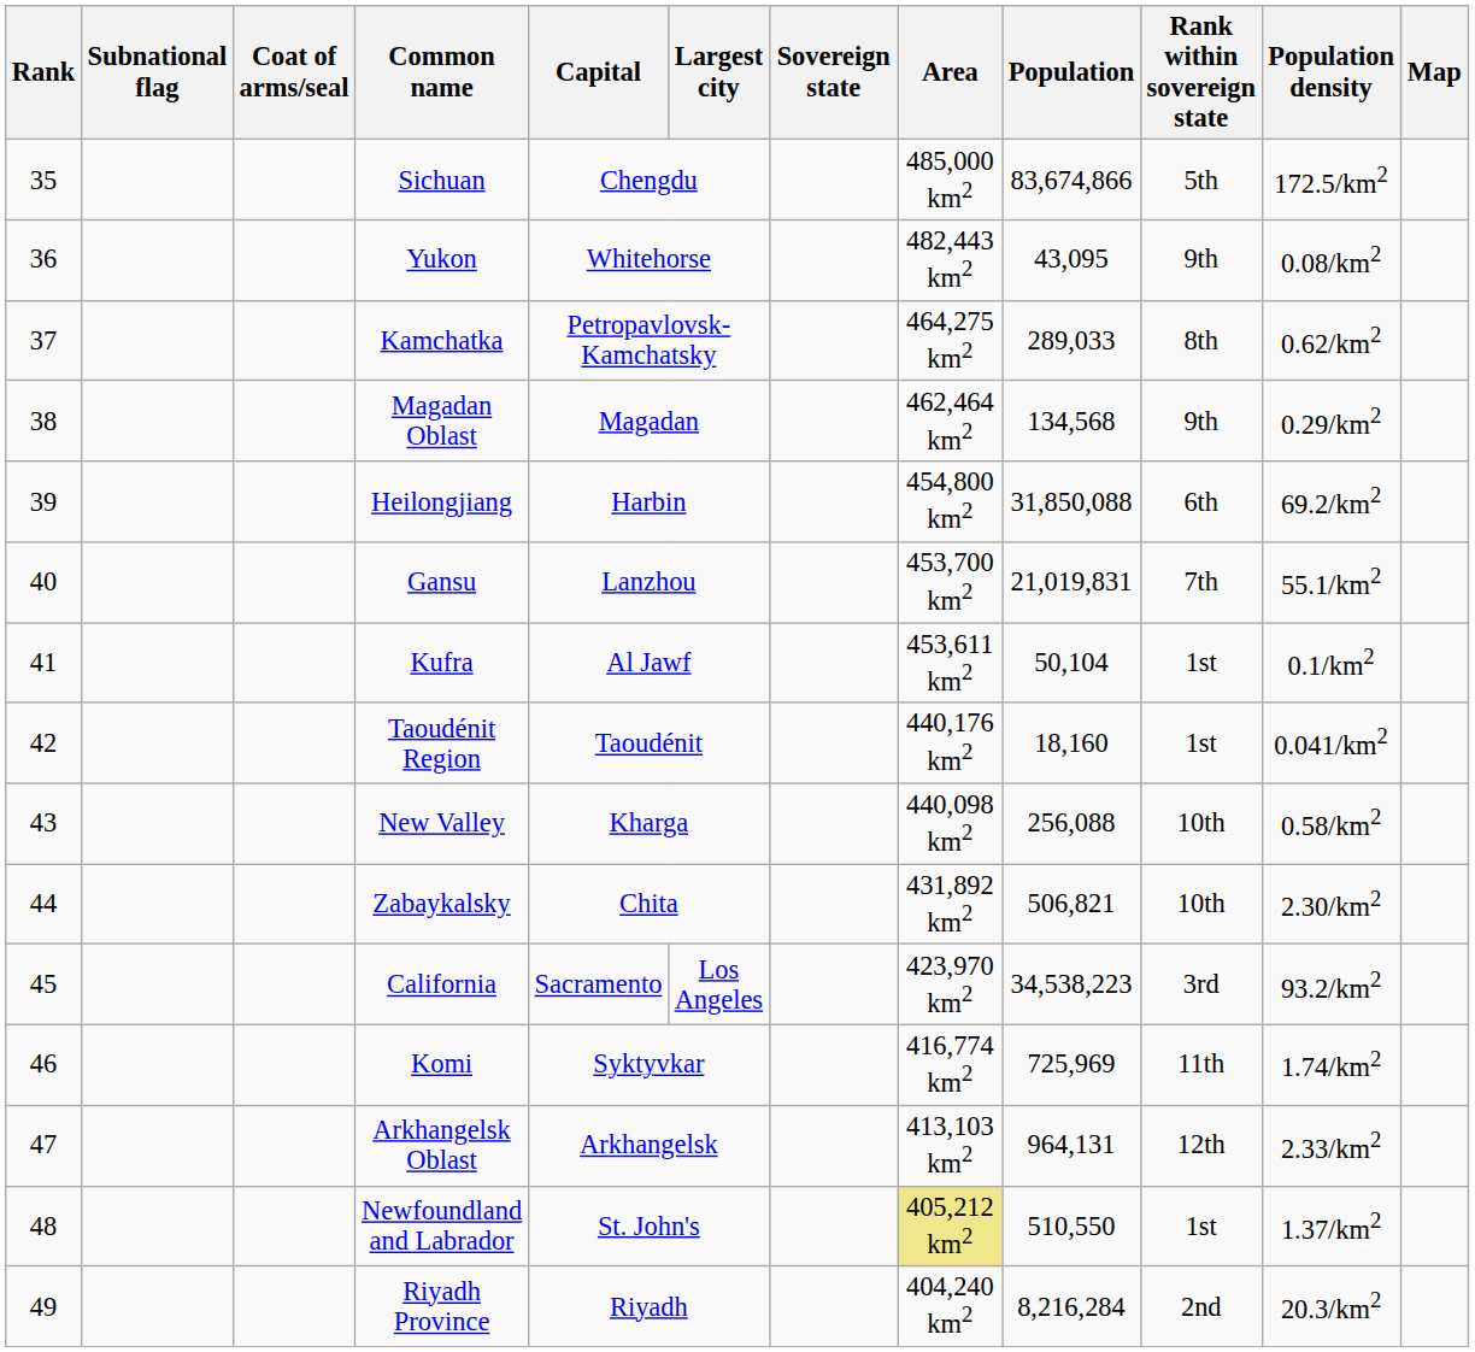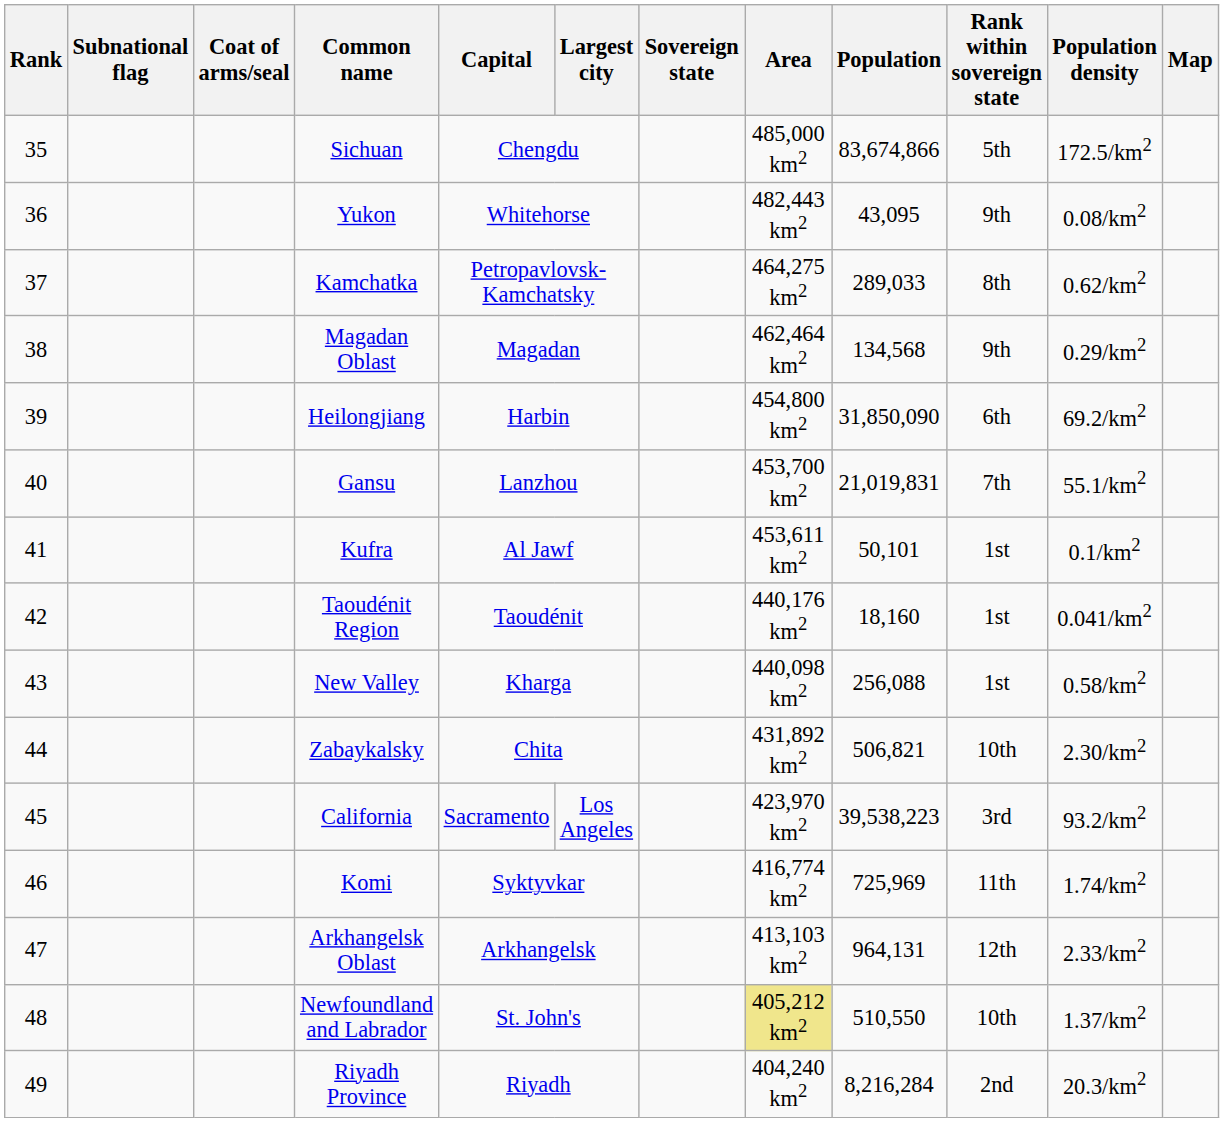Heilongjiang | Population: 31,850,088 -> 31,850,090
Kufra | Population: 50,104 -> 50,101
New Valley | Rank within sovereign state: 10th -> 1st
California | Population: 34,538,223 -> 39,538,223
Newfoundland and Labrador | Rank within sovereign state: 1st -> 10th
